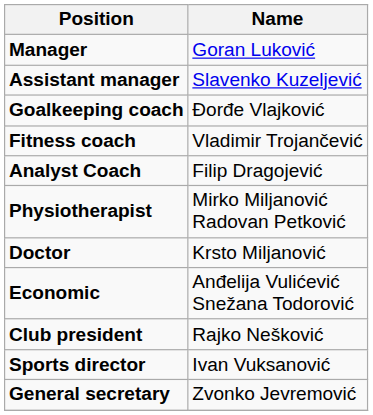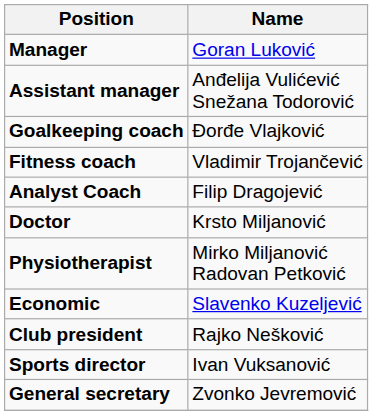Assistant manager | Name: Slavenko Kuzeljević -> Anđelija Vulićević Snežana Todorović
rows swapped: Doctor <-> Physiotherapist
Economic | Name: Anđelija Vulićević Snežana Todorović -> Slavenko Kuzeljević
